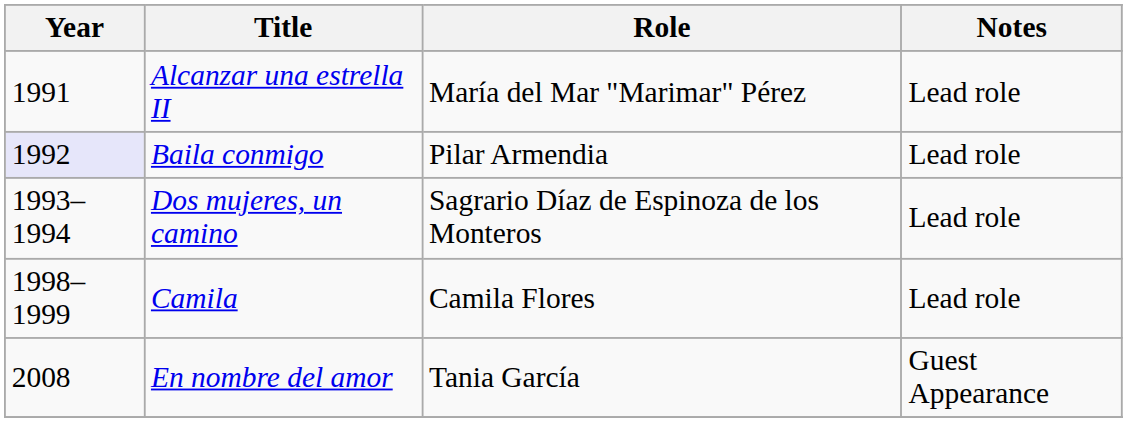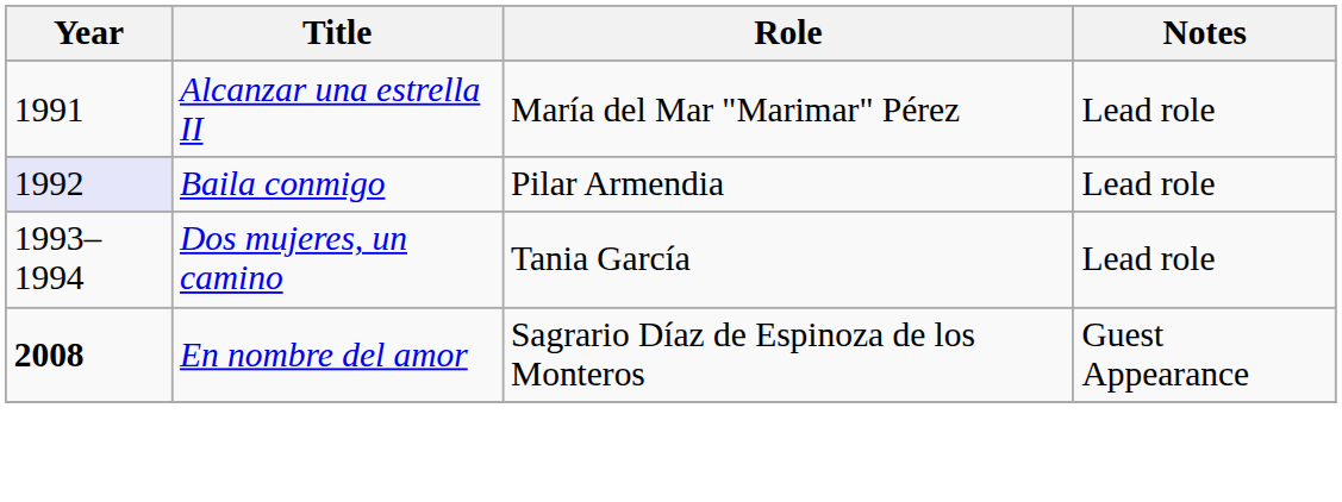Dos mujeres, un camino | Role: Sagrario Díaz de Espinoza de los Monteros -> Tania García
- row: 1998–1999 | Camila | Camila Flores | Lead role
En nombre del amor | Year: normal -> bold
En nombre del amor | Role: Tania García -> Sagrario Díaz de Espinoza de los Monteros
